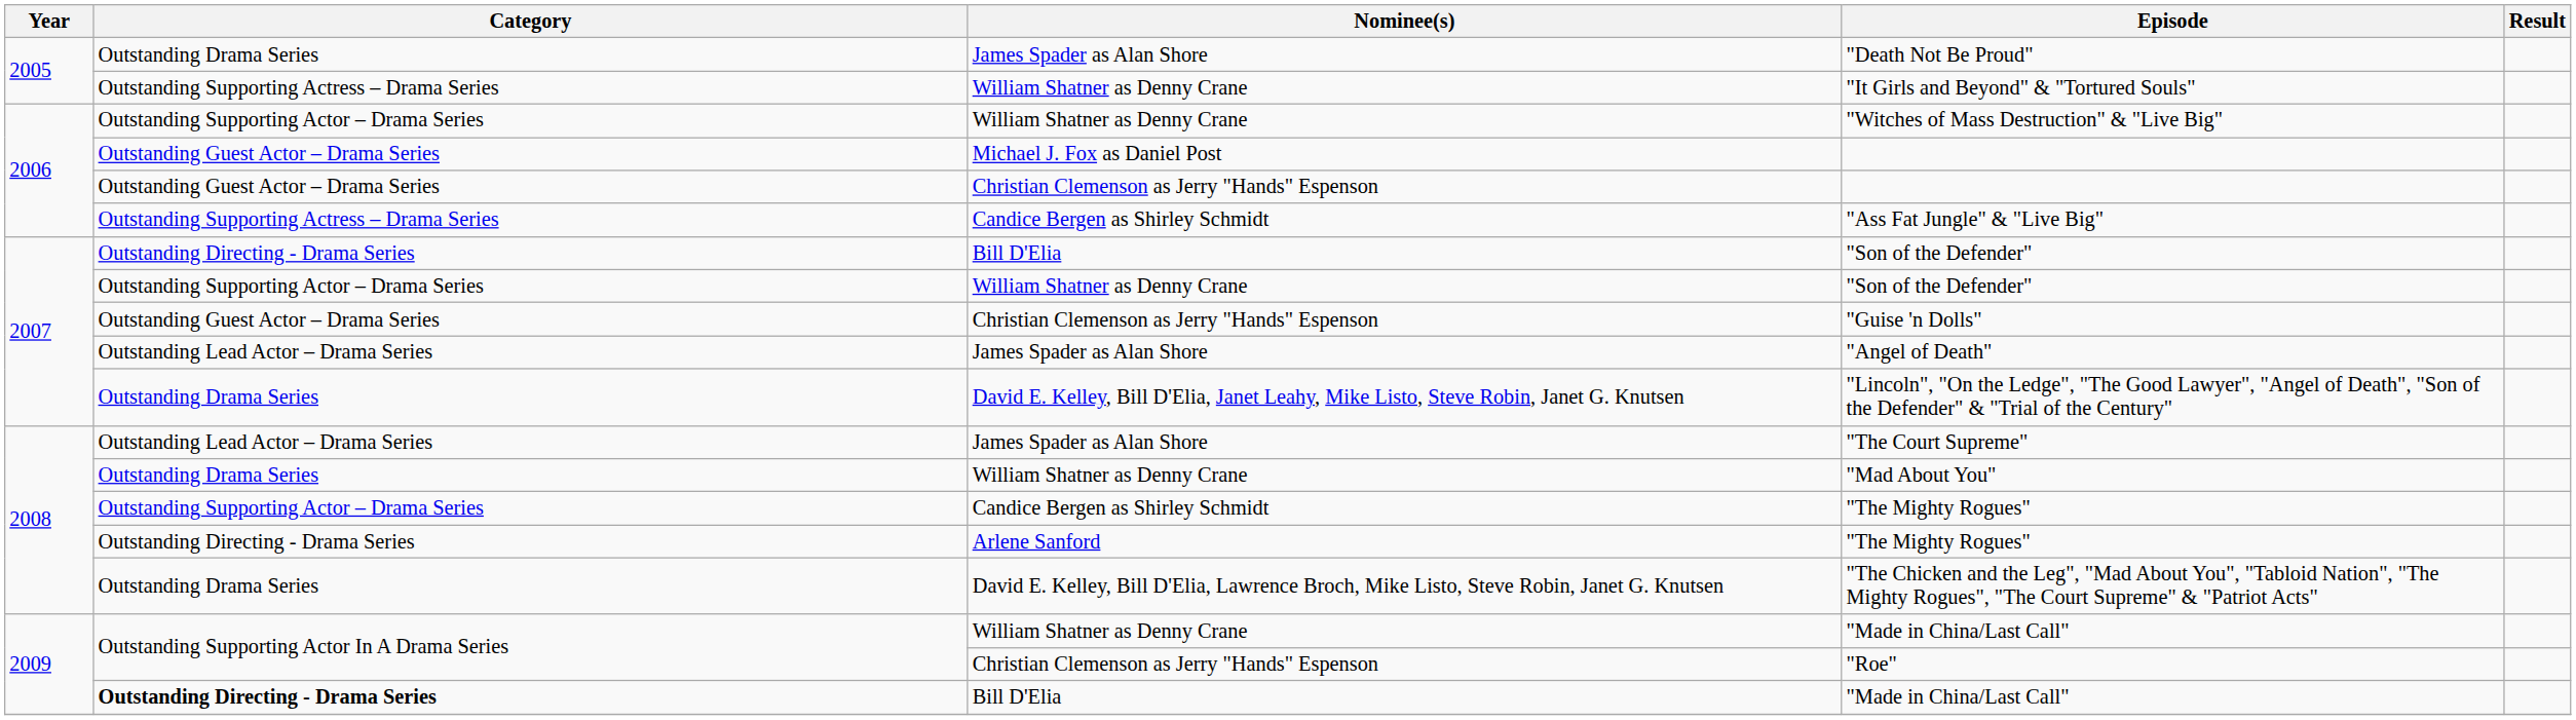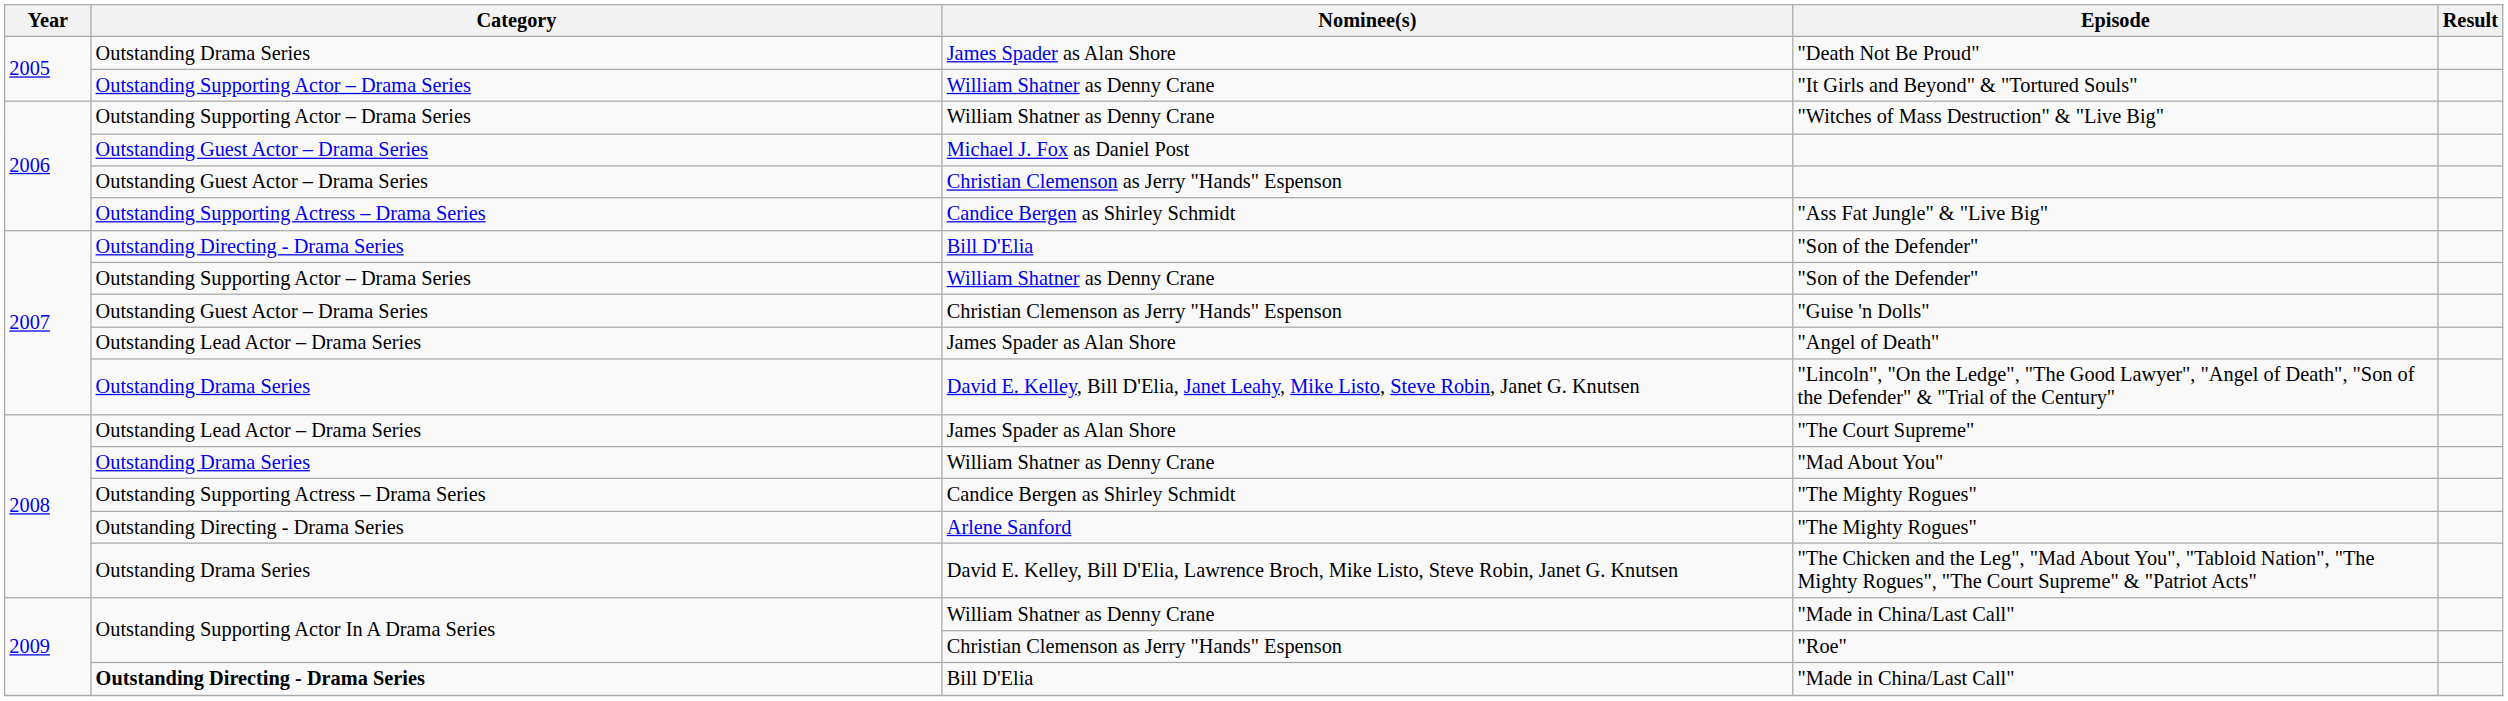"It Girls and Beyond" & "Tortured Souls" | Category: Outstanding Supporting Actress – Drama Series -> Outstanding Supporting Actor – Drama Series
Candice Bergen as Shirley Schmidt / "The Mighty Rogues" | Category: Outstanding Supporting Actor – Drama Series -> Outstanding Supporting Actress – Drama Series
